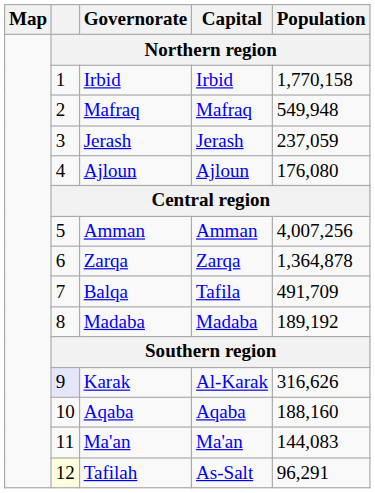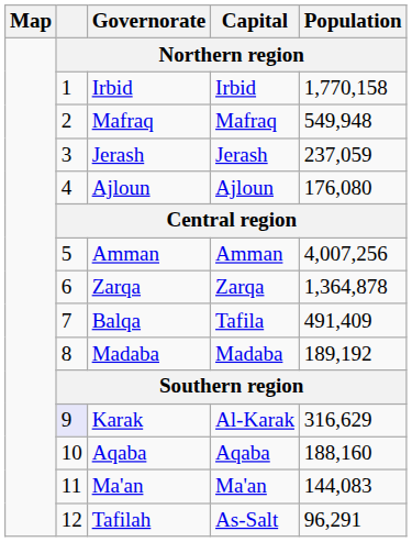Balqa | Population: 491,709 -> 491,409
Karak | Population: 316,626 -> 316,629
Tafilah | column 2: lightyellow background -> no background
